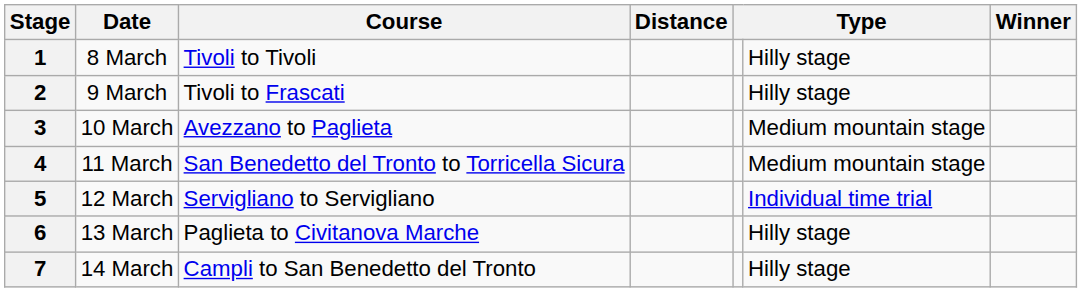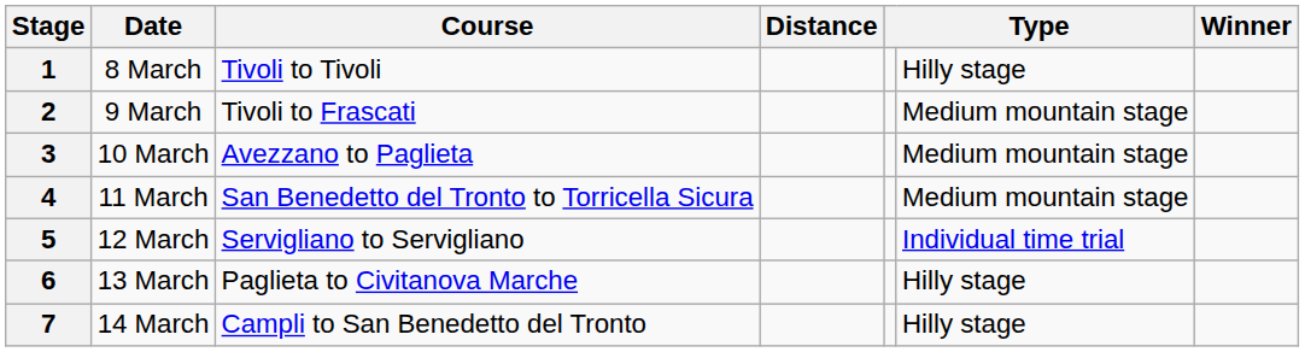2 | column 6: Hilly stage -> Medium mountain stage
